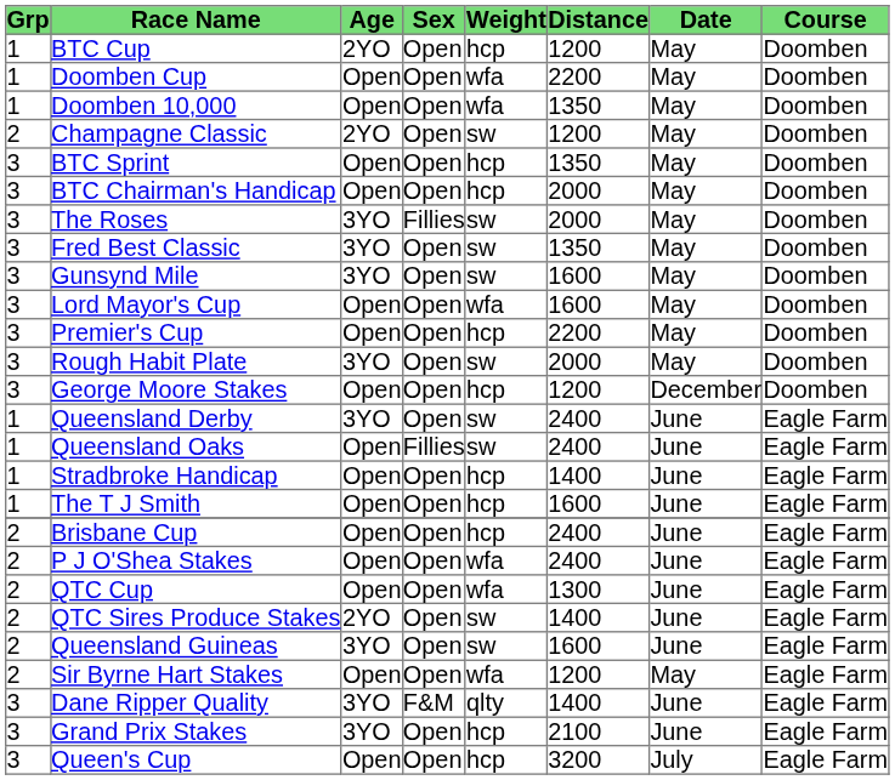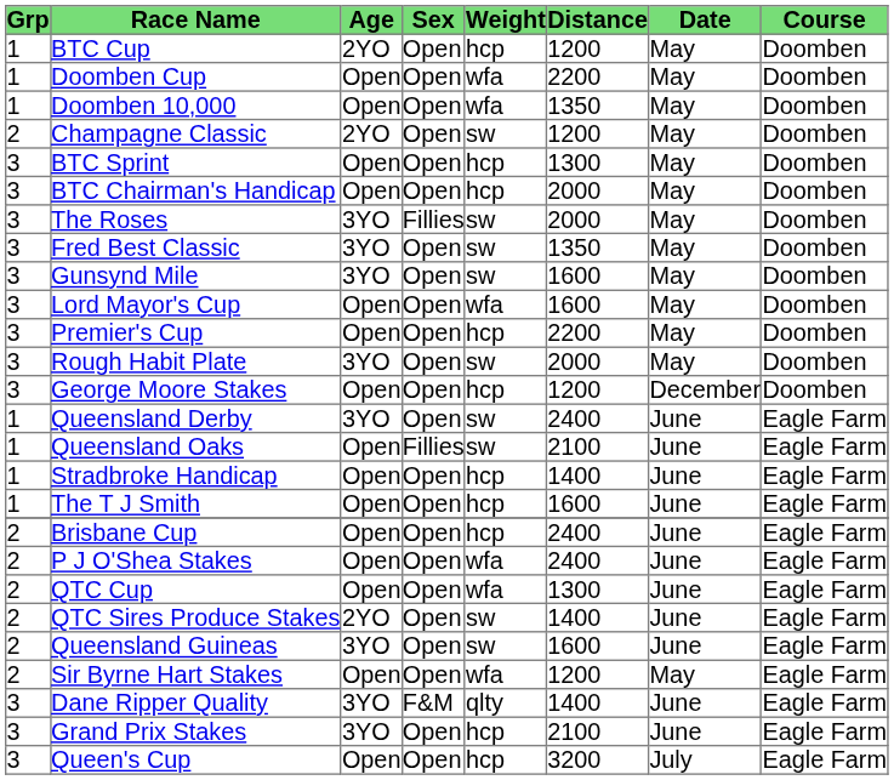BTC Sprint | Distance: 1350 -> 1300
Queensland Oaks | Distance: 2400 -> 2100
